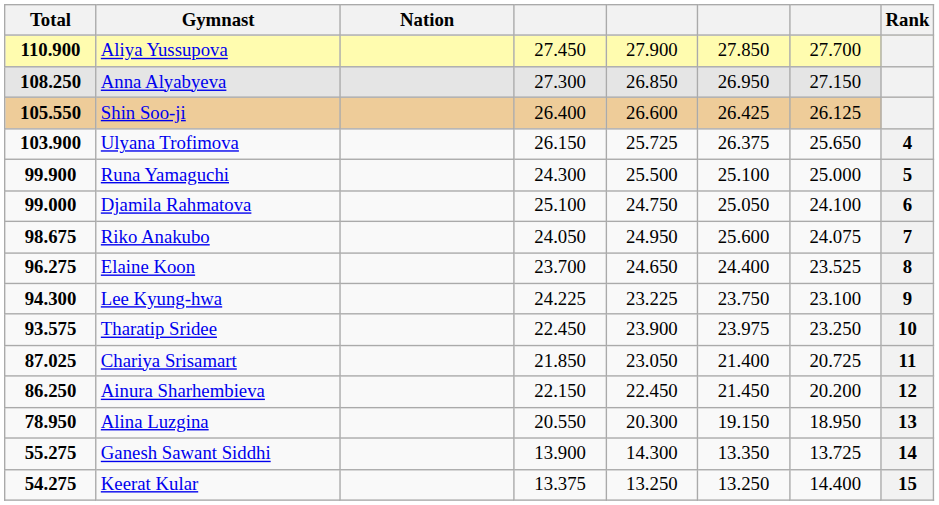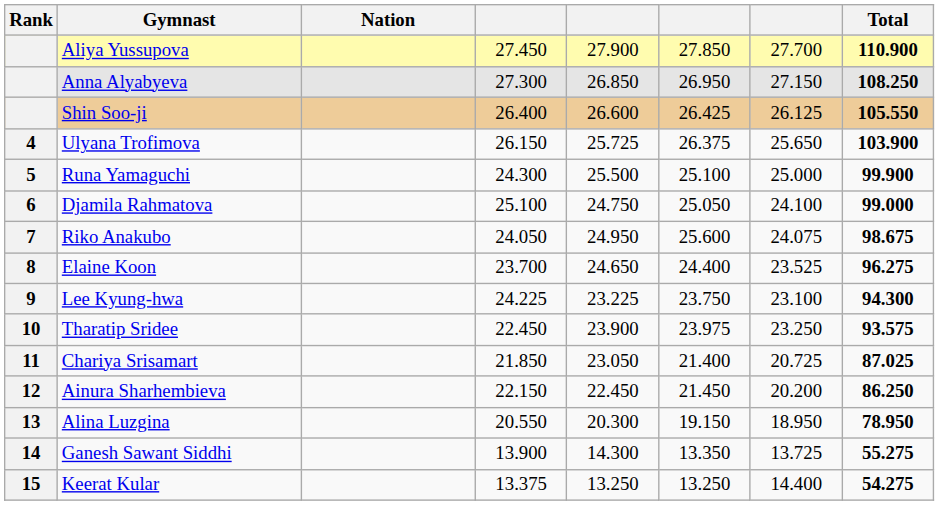columns swapped: Rank <-> Total
